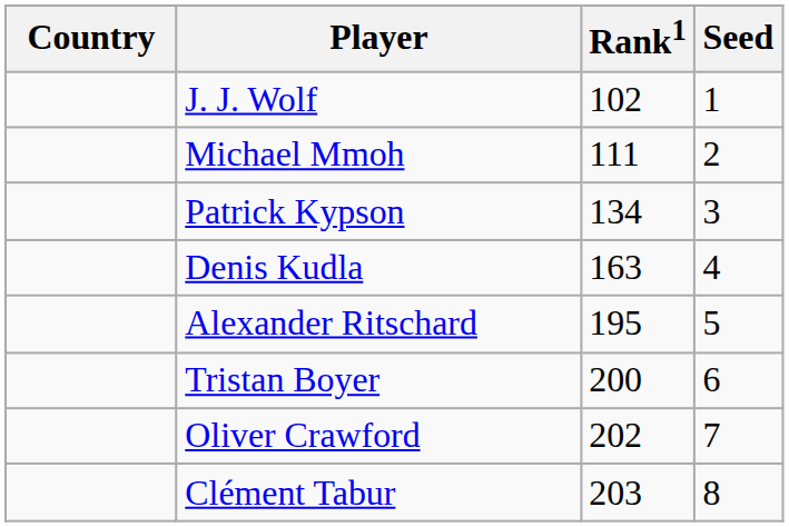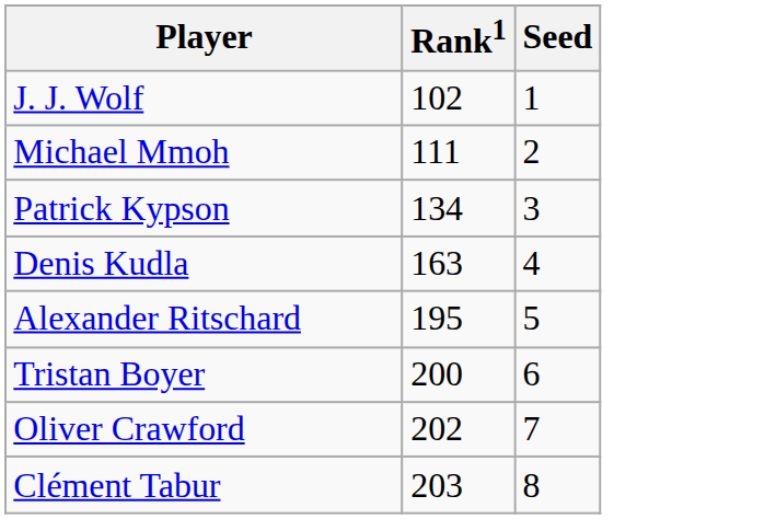- column: Country
